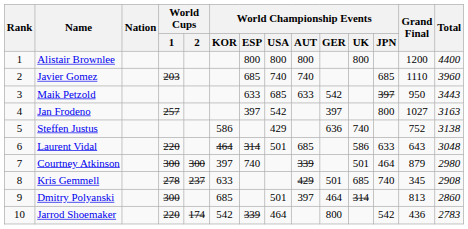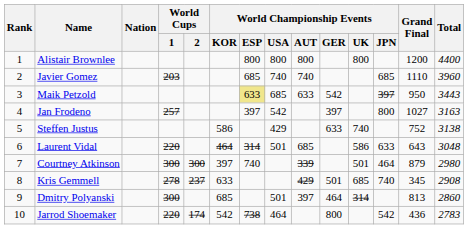Maik Petzold | World Championship Events / ESP: no background -> khaki background
Steffen Justus | World Championship Events / GER: 636 -> 633
Jarrod Shoemaker | World Championship Events / ESP: 339 -> 738
